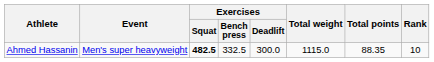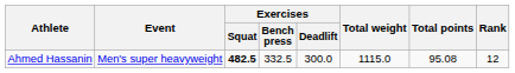Ahmed Hassanin | Total points: 88.35 -> 95.08
Ahmed Hassanin | Rank: 10 -> 12
